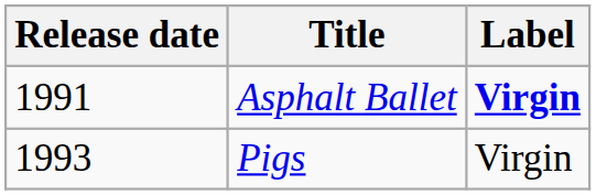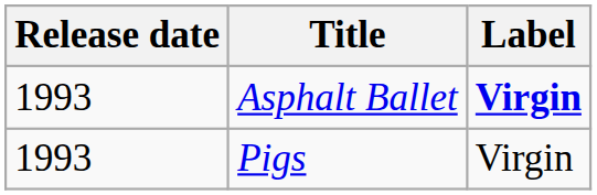Asphalt Ballet | Release date: 1991 -> 1993
